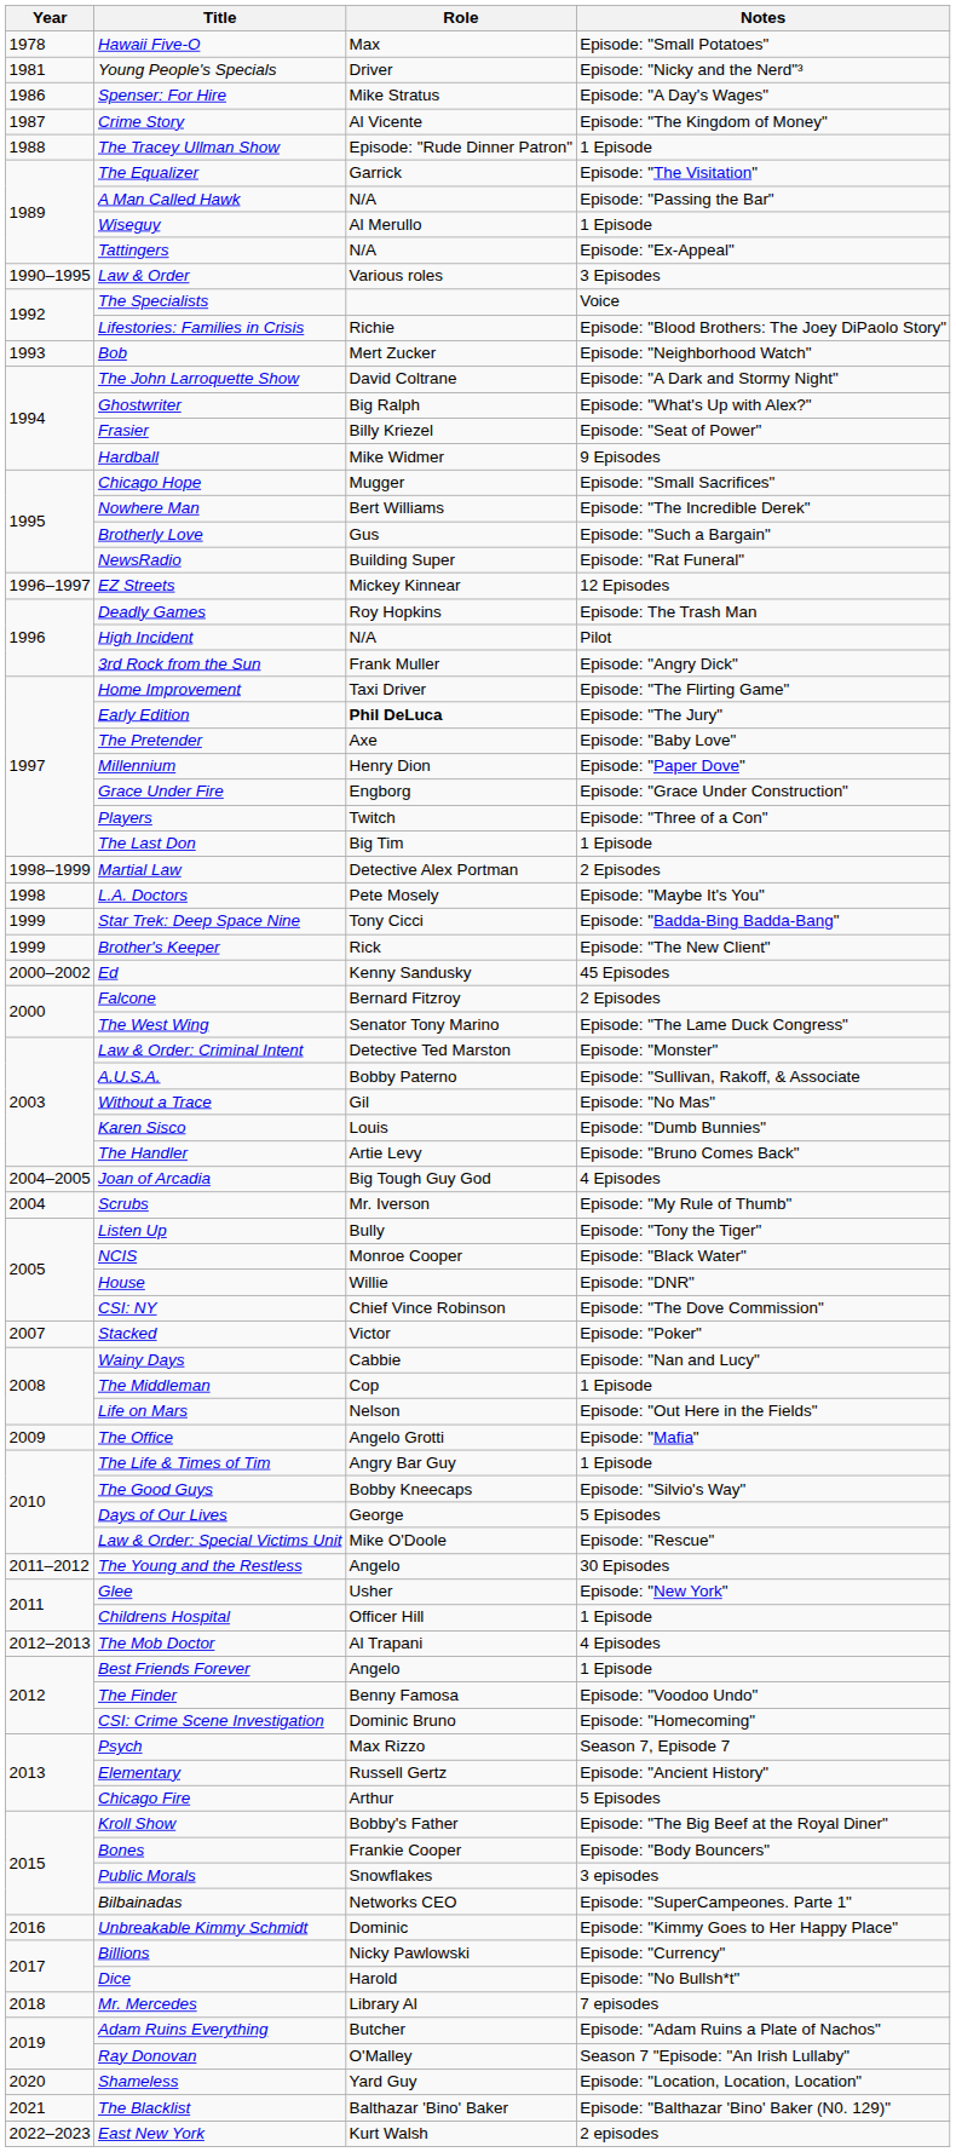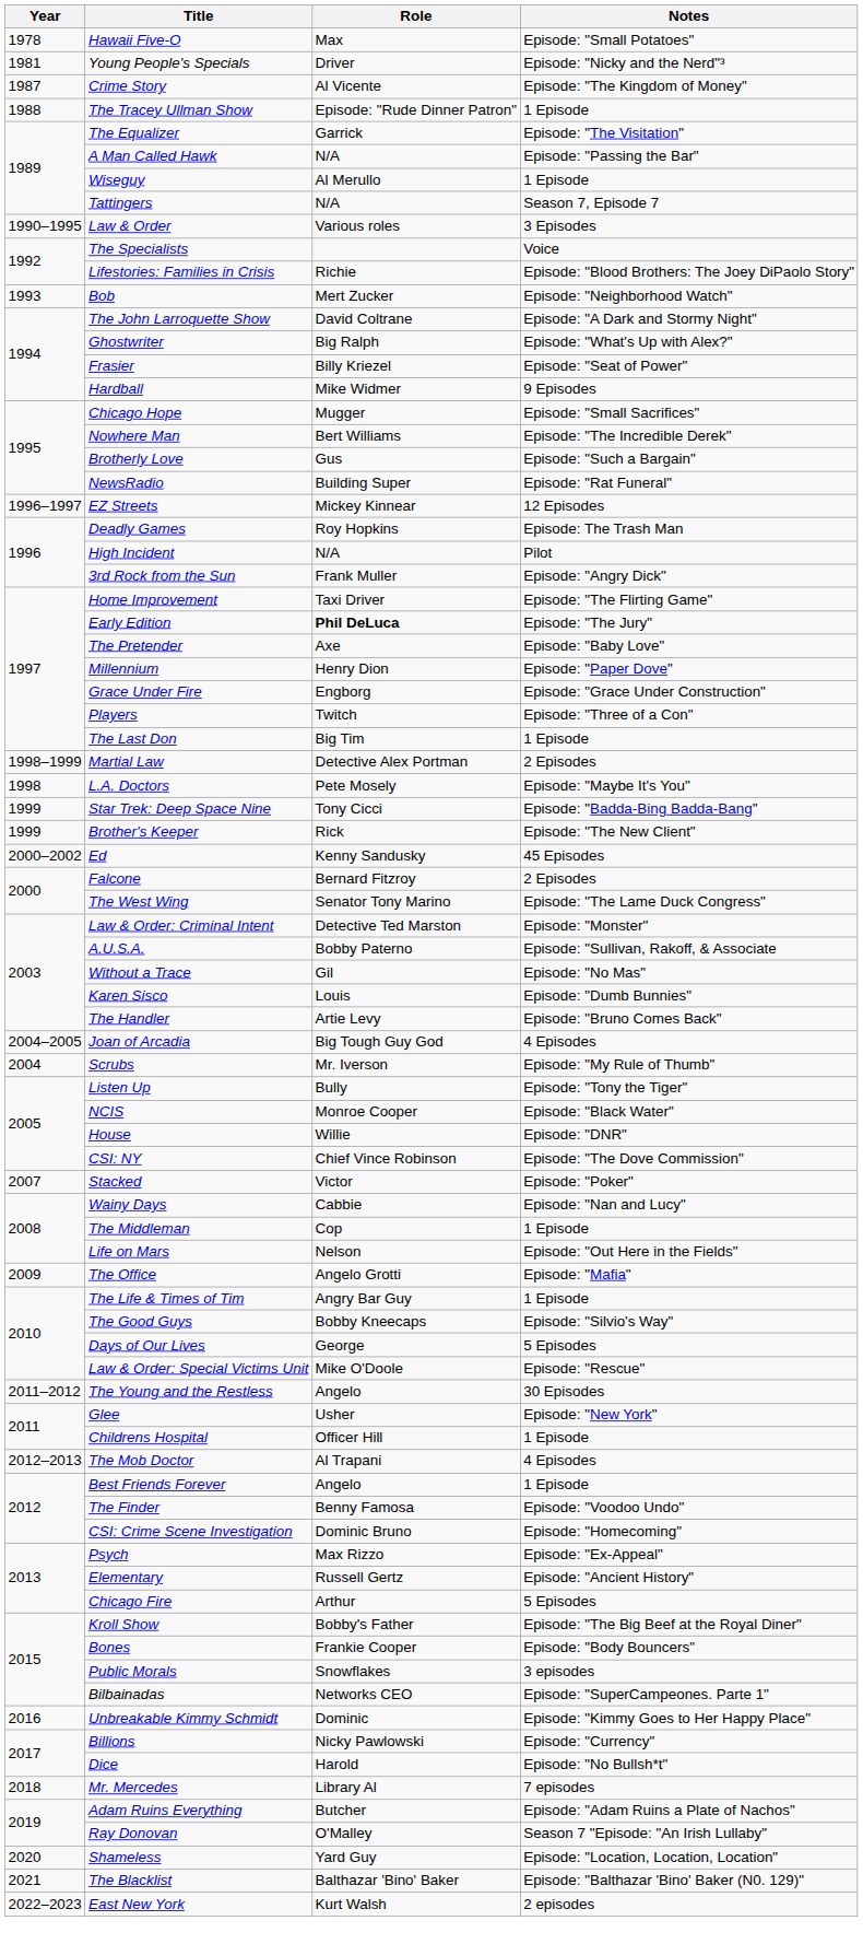- row: 1986 | Spenser: For Hire | Mike Stratus | Episode: "A Day's Wages"
Tattingers | Notes: Episode: "Ex-Appeal" -> Season 7, Episode 7
Psych | Notes: Season 7, Episode 7 -> Episode: "Ex-Appeal"
